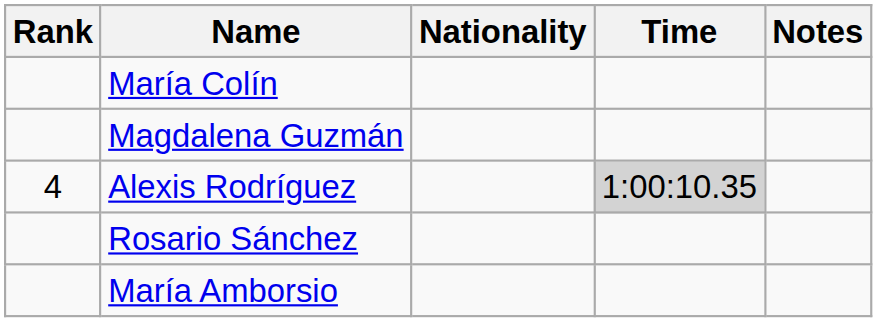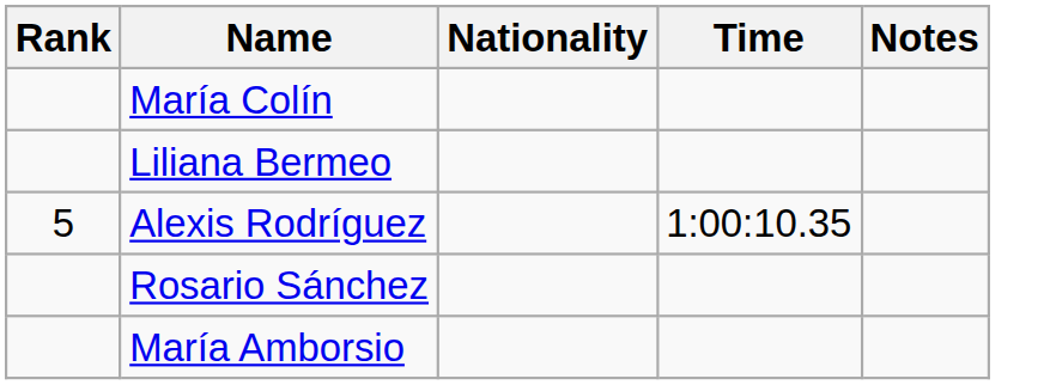+ row: Liliana Bermeo
- row: Magdalena Guzmán
Alexis Rodríguez | Rank: 4 -> 5
Alexis Rodríguez | Time: lightgrey background -> no background
